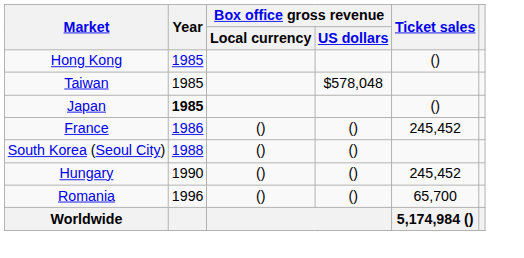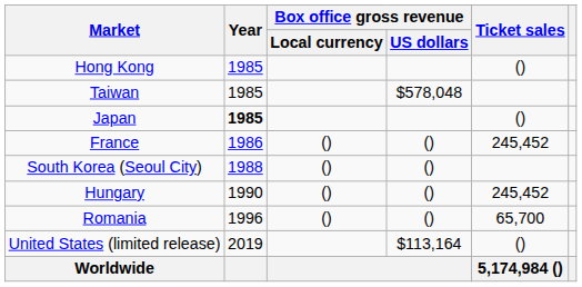+ row: United States (limited release) | 2019 | $113,164 | ()
